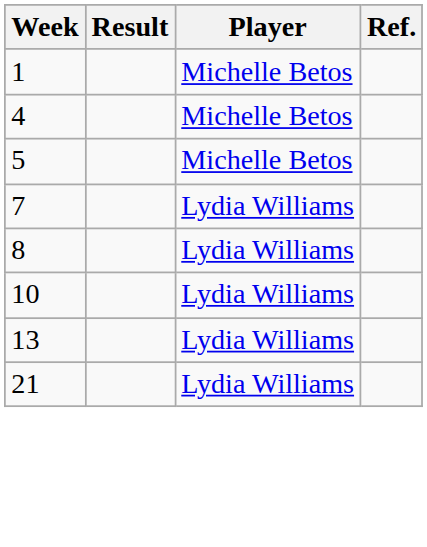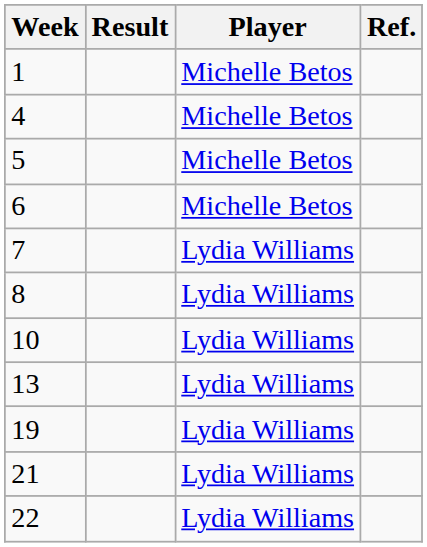+ row: 6 | Michelle Betos
+ row: 19 | Lydia Williams
+ row: 22 | Lydia Williams
